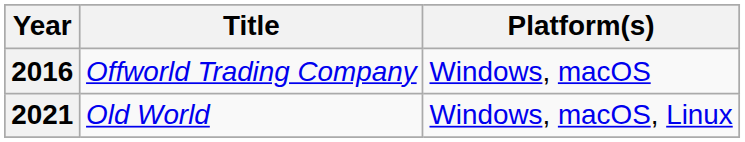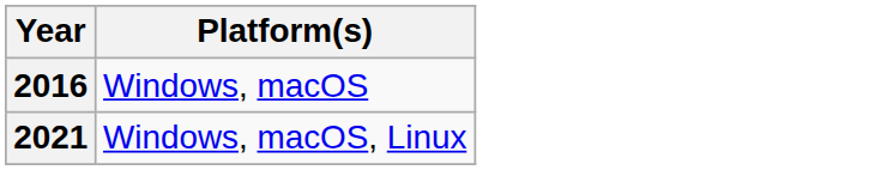- column: Title | Offworld Trading Company | Old World
